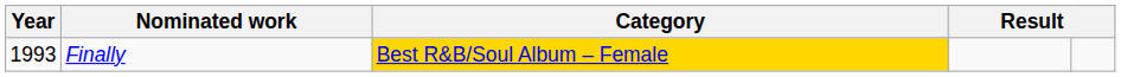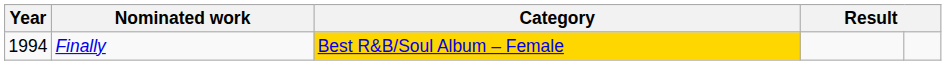Finally | Year: 1993 -> 1994
